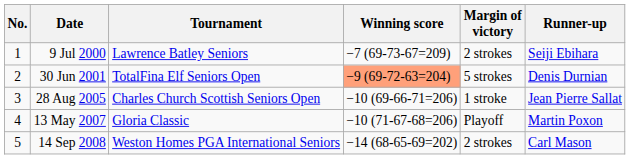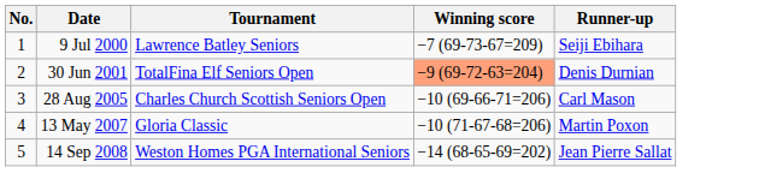- column: Margin of victory | 2 strokes | 5 strokes | 1 stroke | Playoff | 2 strokes
28 Aug 2005 | Runner-up: Jean Pierre Sallat -> Carl Mason
14 Sep 2008 | Runner-up: Carl Mason -> Jean Pierre Sallat
